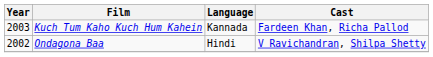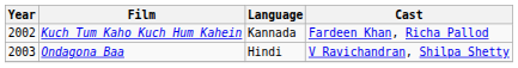Kuch Tum Kaho Kuch Hum Kahein | Year: 2003 -> 2002
Ondagona Baa | Year: 2002 -> 2003
